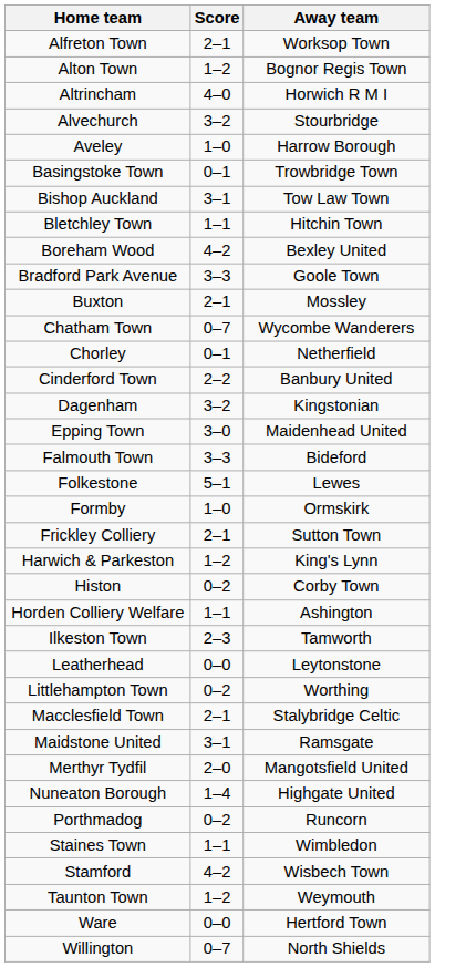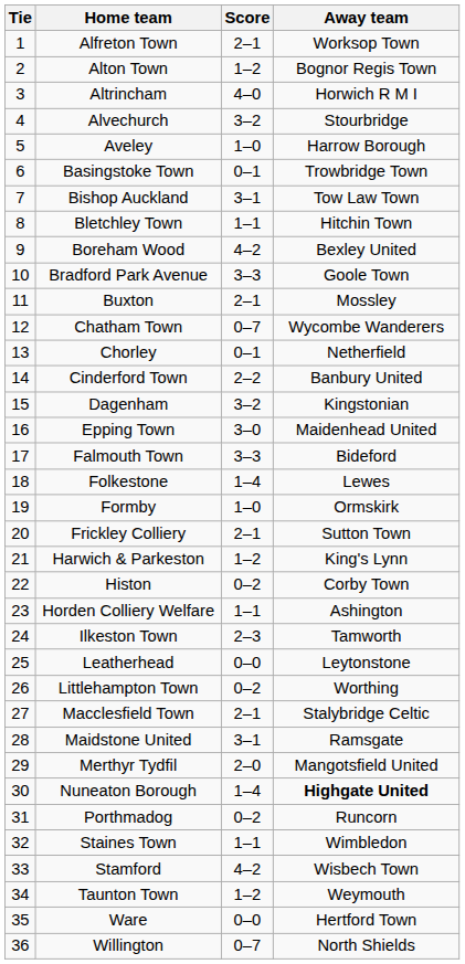+ column: Tie | 1 | 2 | 3 | 4 | 5 | 6 | 7 | 8 | 9 | 10 | 11 | 12 | 13 | 14 | 15 | 16 | 17 | 18 | 19 | 20 | 21 | 22 | 23 | 24 | 25 | 26 | 27 | 28 | 29 | 30 | 31 | 32 | 33 | 34 | 35 | 36
Folkestone | Score: 5–1 -> 1–4
Nuneaton Borough | Away team: normal -> bold
